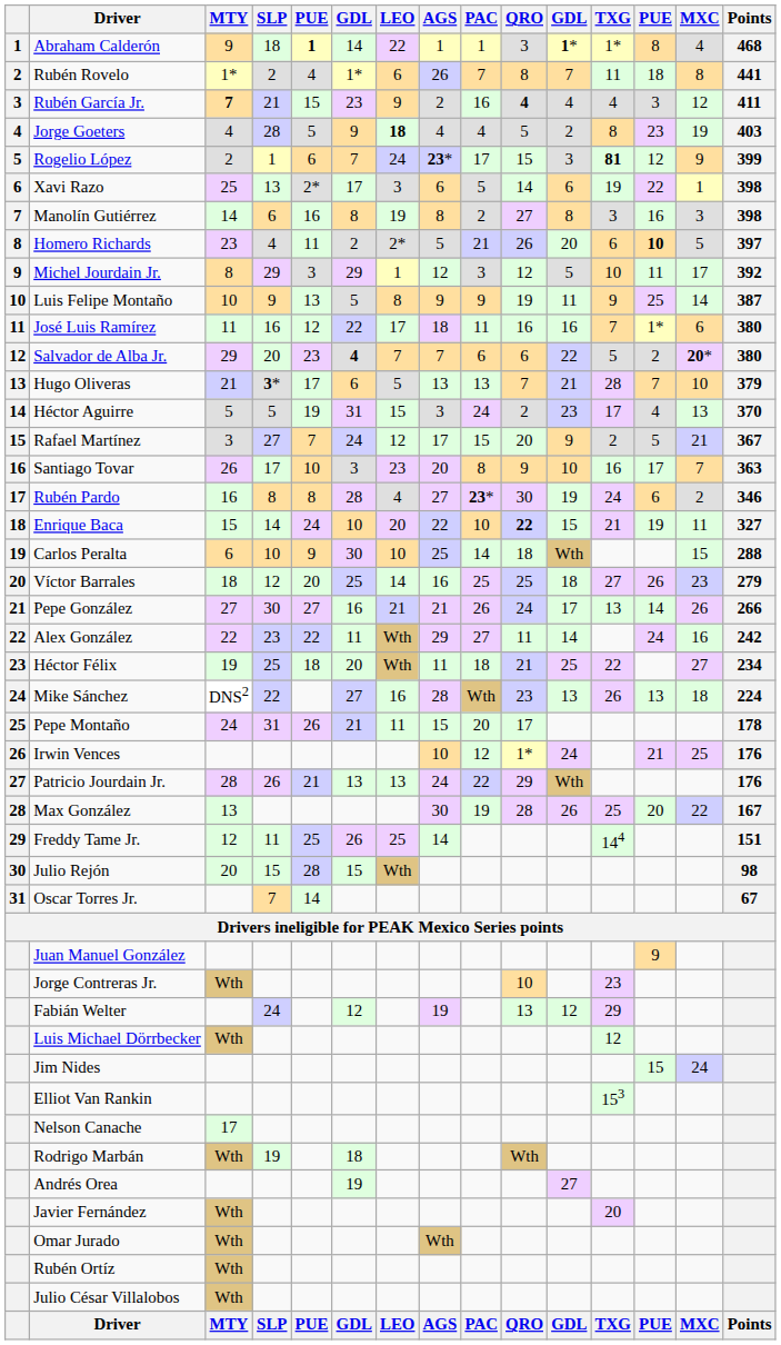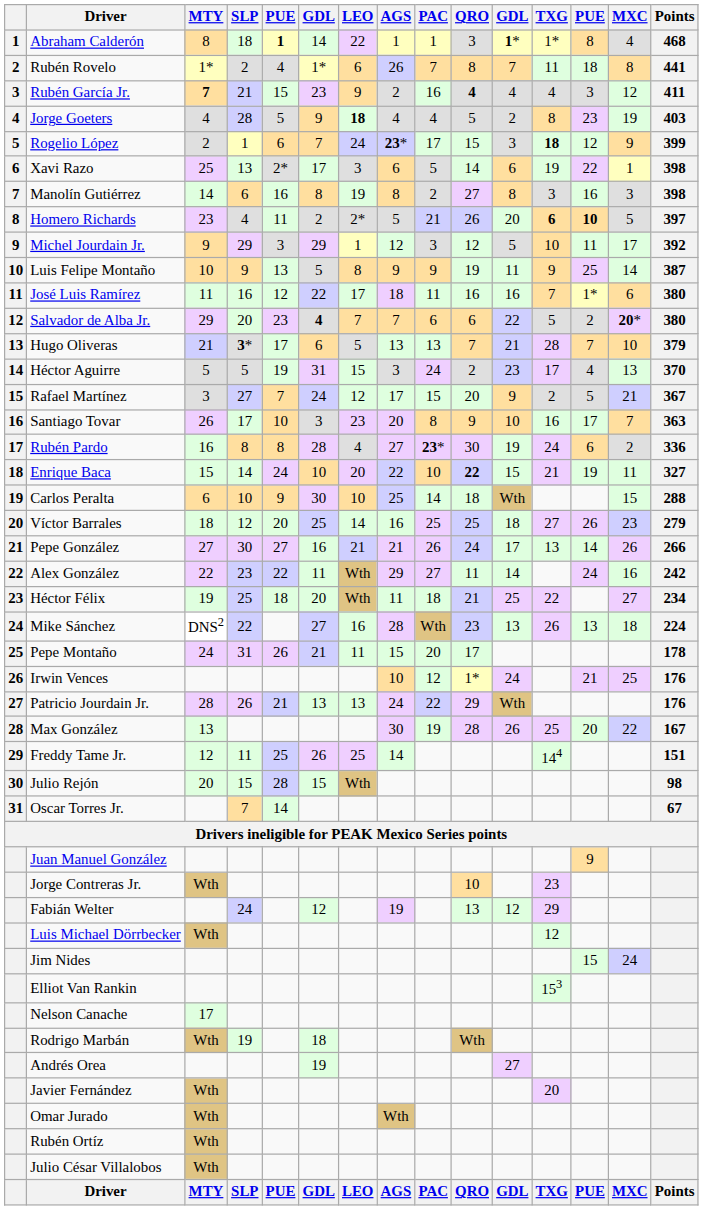Abraham Calderón | MTY: 9 -> 8
Rogelio López | TXG: 81 -> 18
Homero Richards | TXG: normal -> bold
Michel Jourdain Jr. | MTY: 8 -> 9
Rubén Pardo | Points: 346 -> 336
